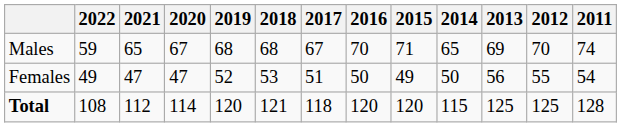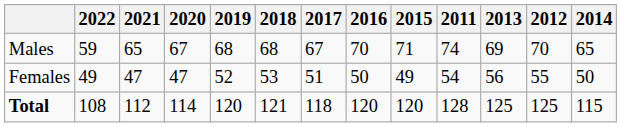columns swapped: 2014 <-> 2011
